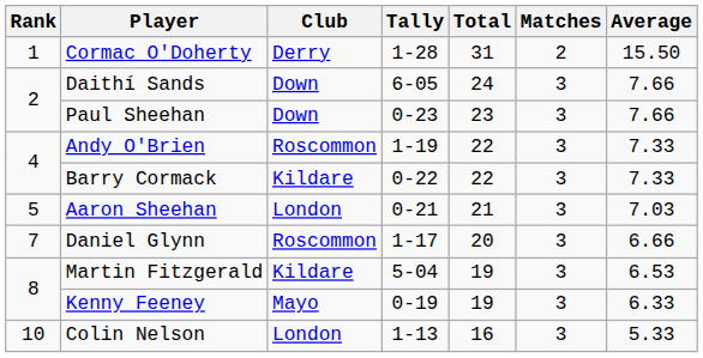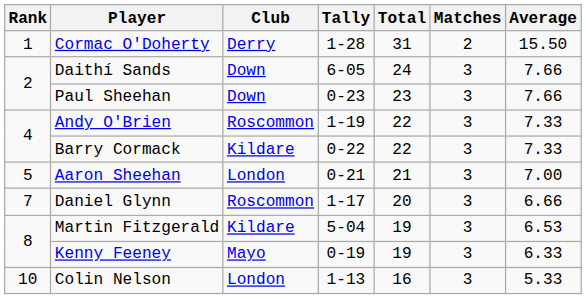Aaron Sheehan | Average: 7.03 -> 7.00
